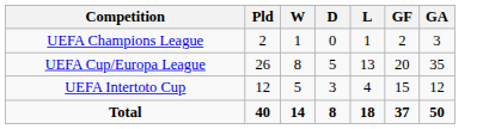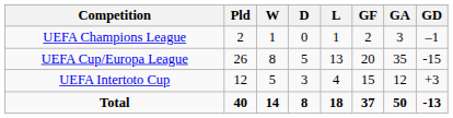+ column: GD | –1 | -15 | +3 | -13
